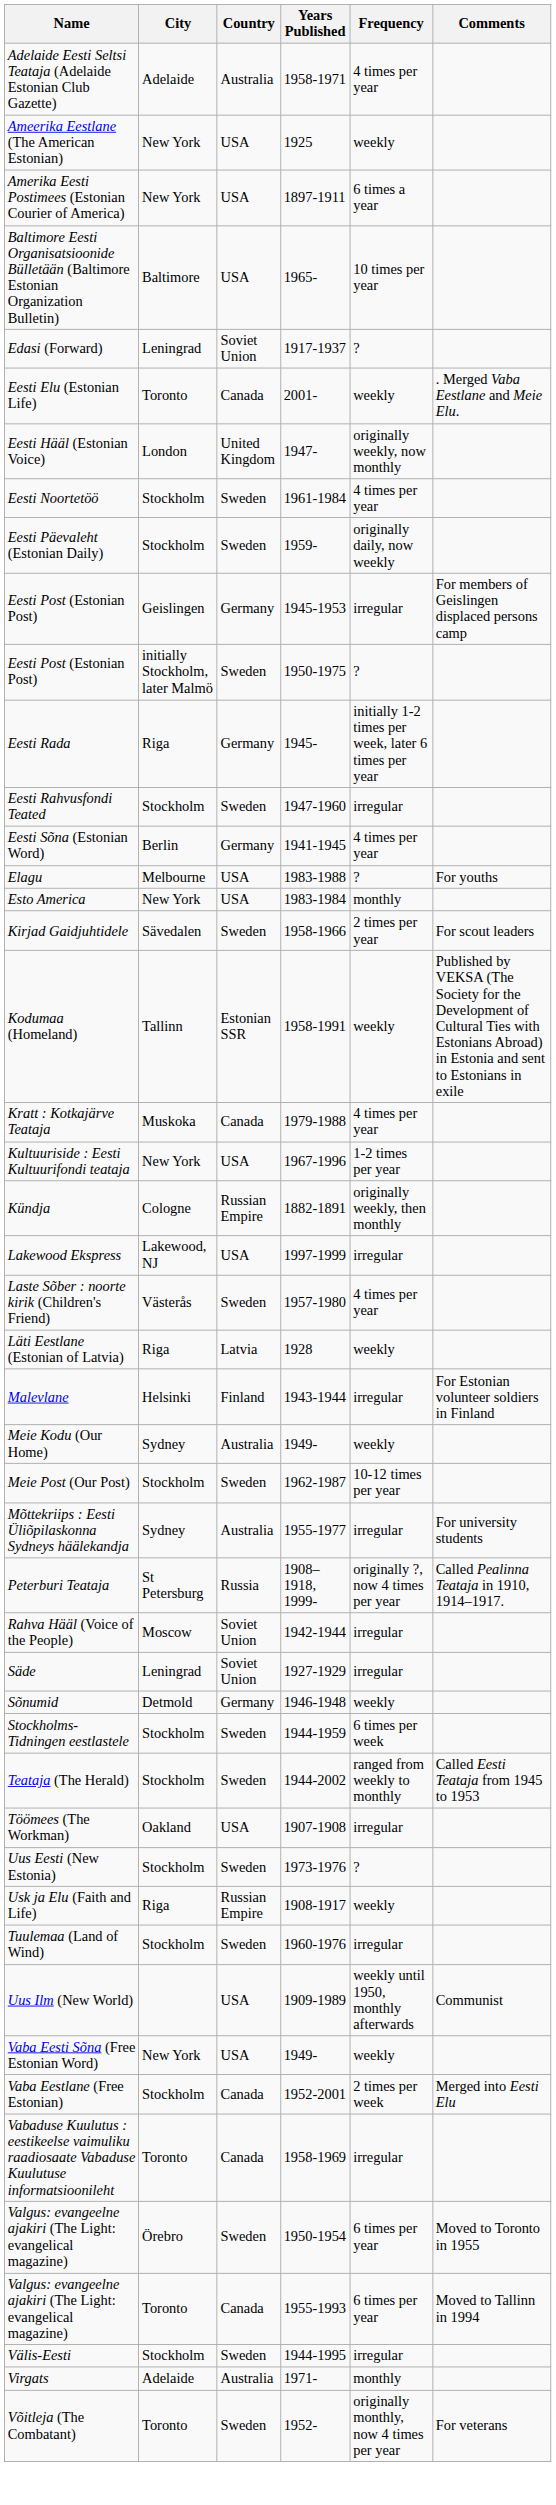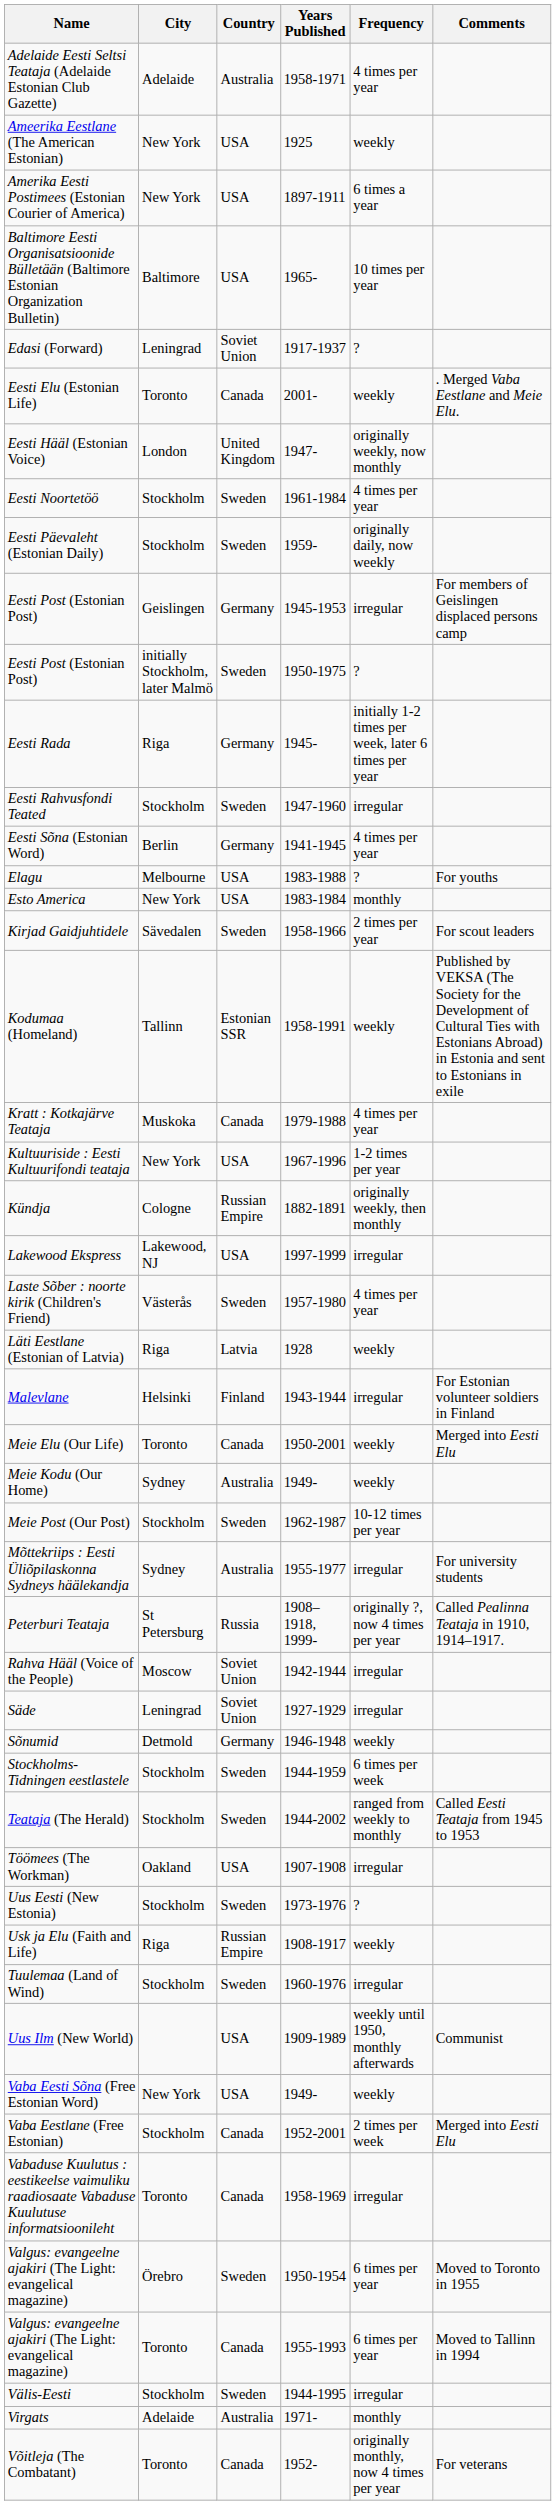+ row: Meie Elu (Our Life) | Toronto | Canada | 1950-2001 | weekly | Merged into Eesti Elu
Võitleja (The Combatant) | Country: Sweden -> Canada
